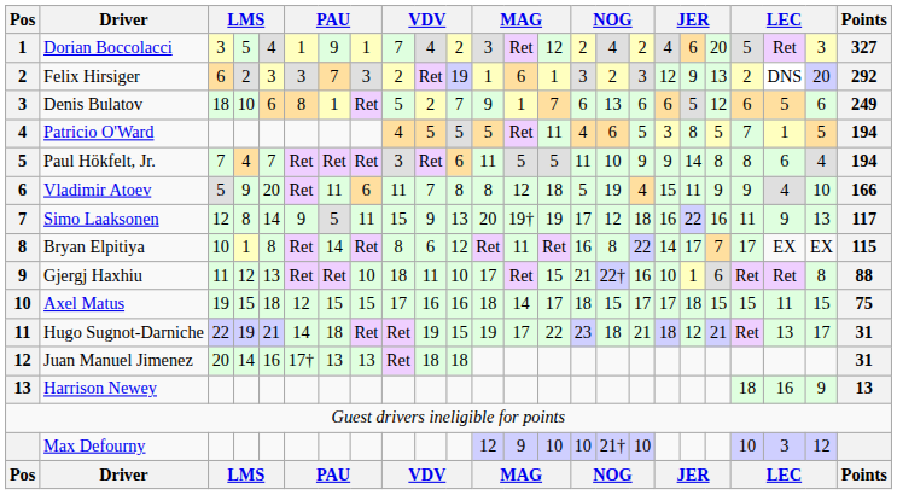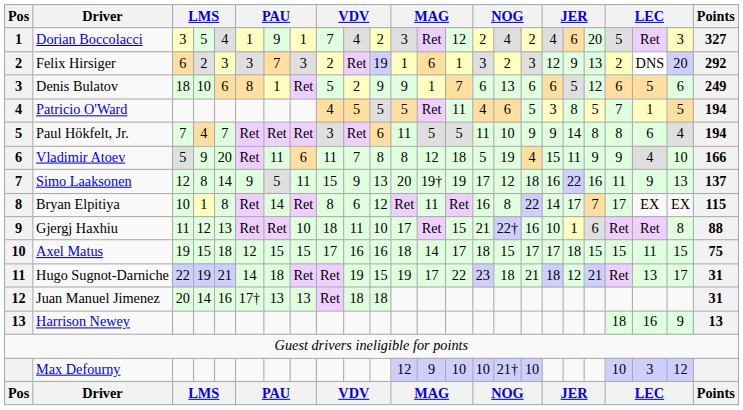Denis Bulatov | column 11: 7 -> 9
Simo Laaksonen | Points: 117 -> 137
